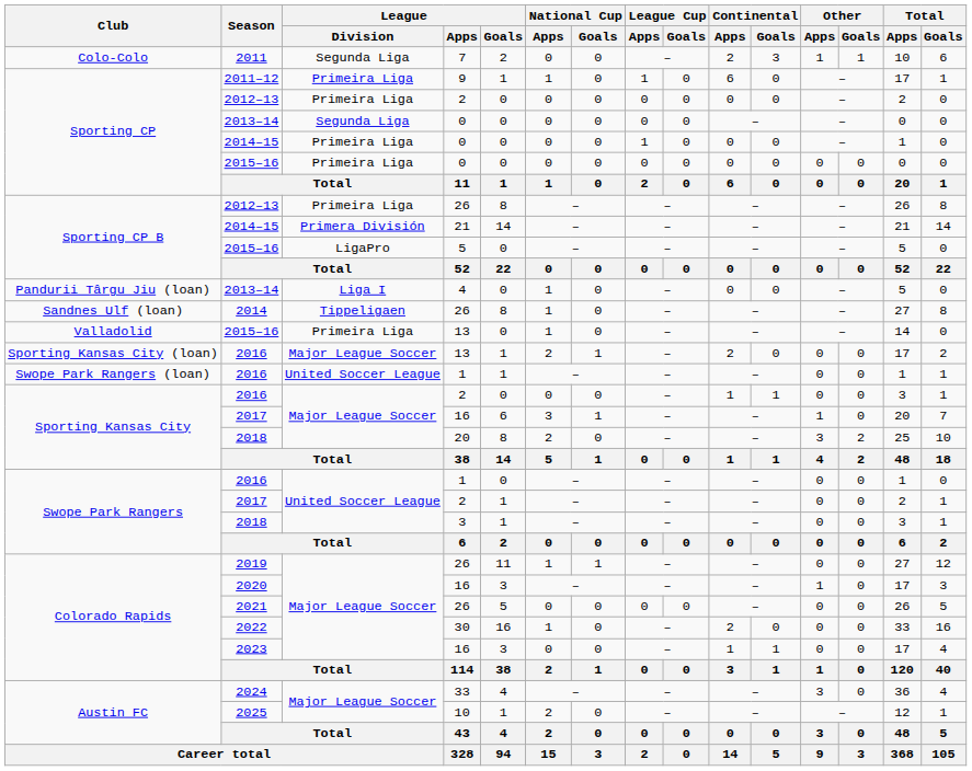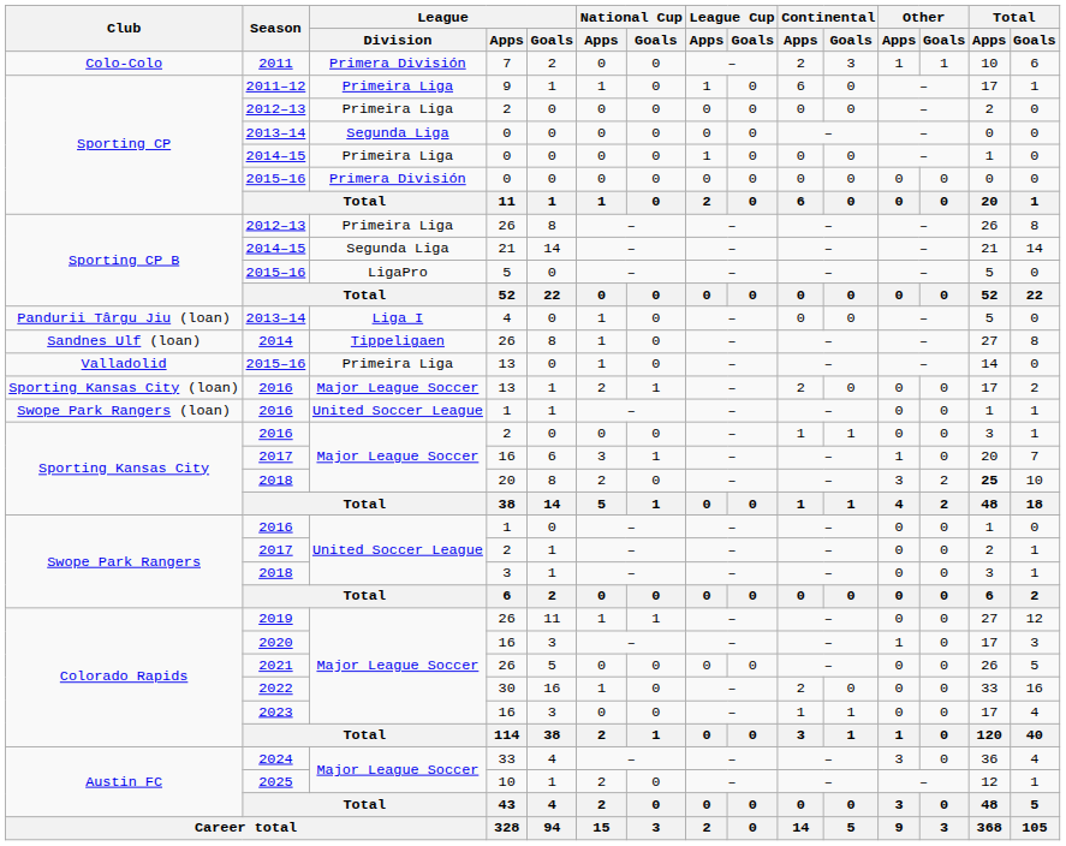2011 | League / Division: Segunda Liga -> Primera División
Sporting CP / 2015–16 | League / Division: Primeira Liga -> Primera División
Sporting CP B / 2014–15 | League / Division: Primera División -> Segunda Liga
Sporting Kansas City / 2018 | Total / Apps: normal -> bold
